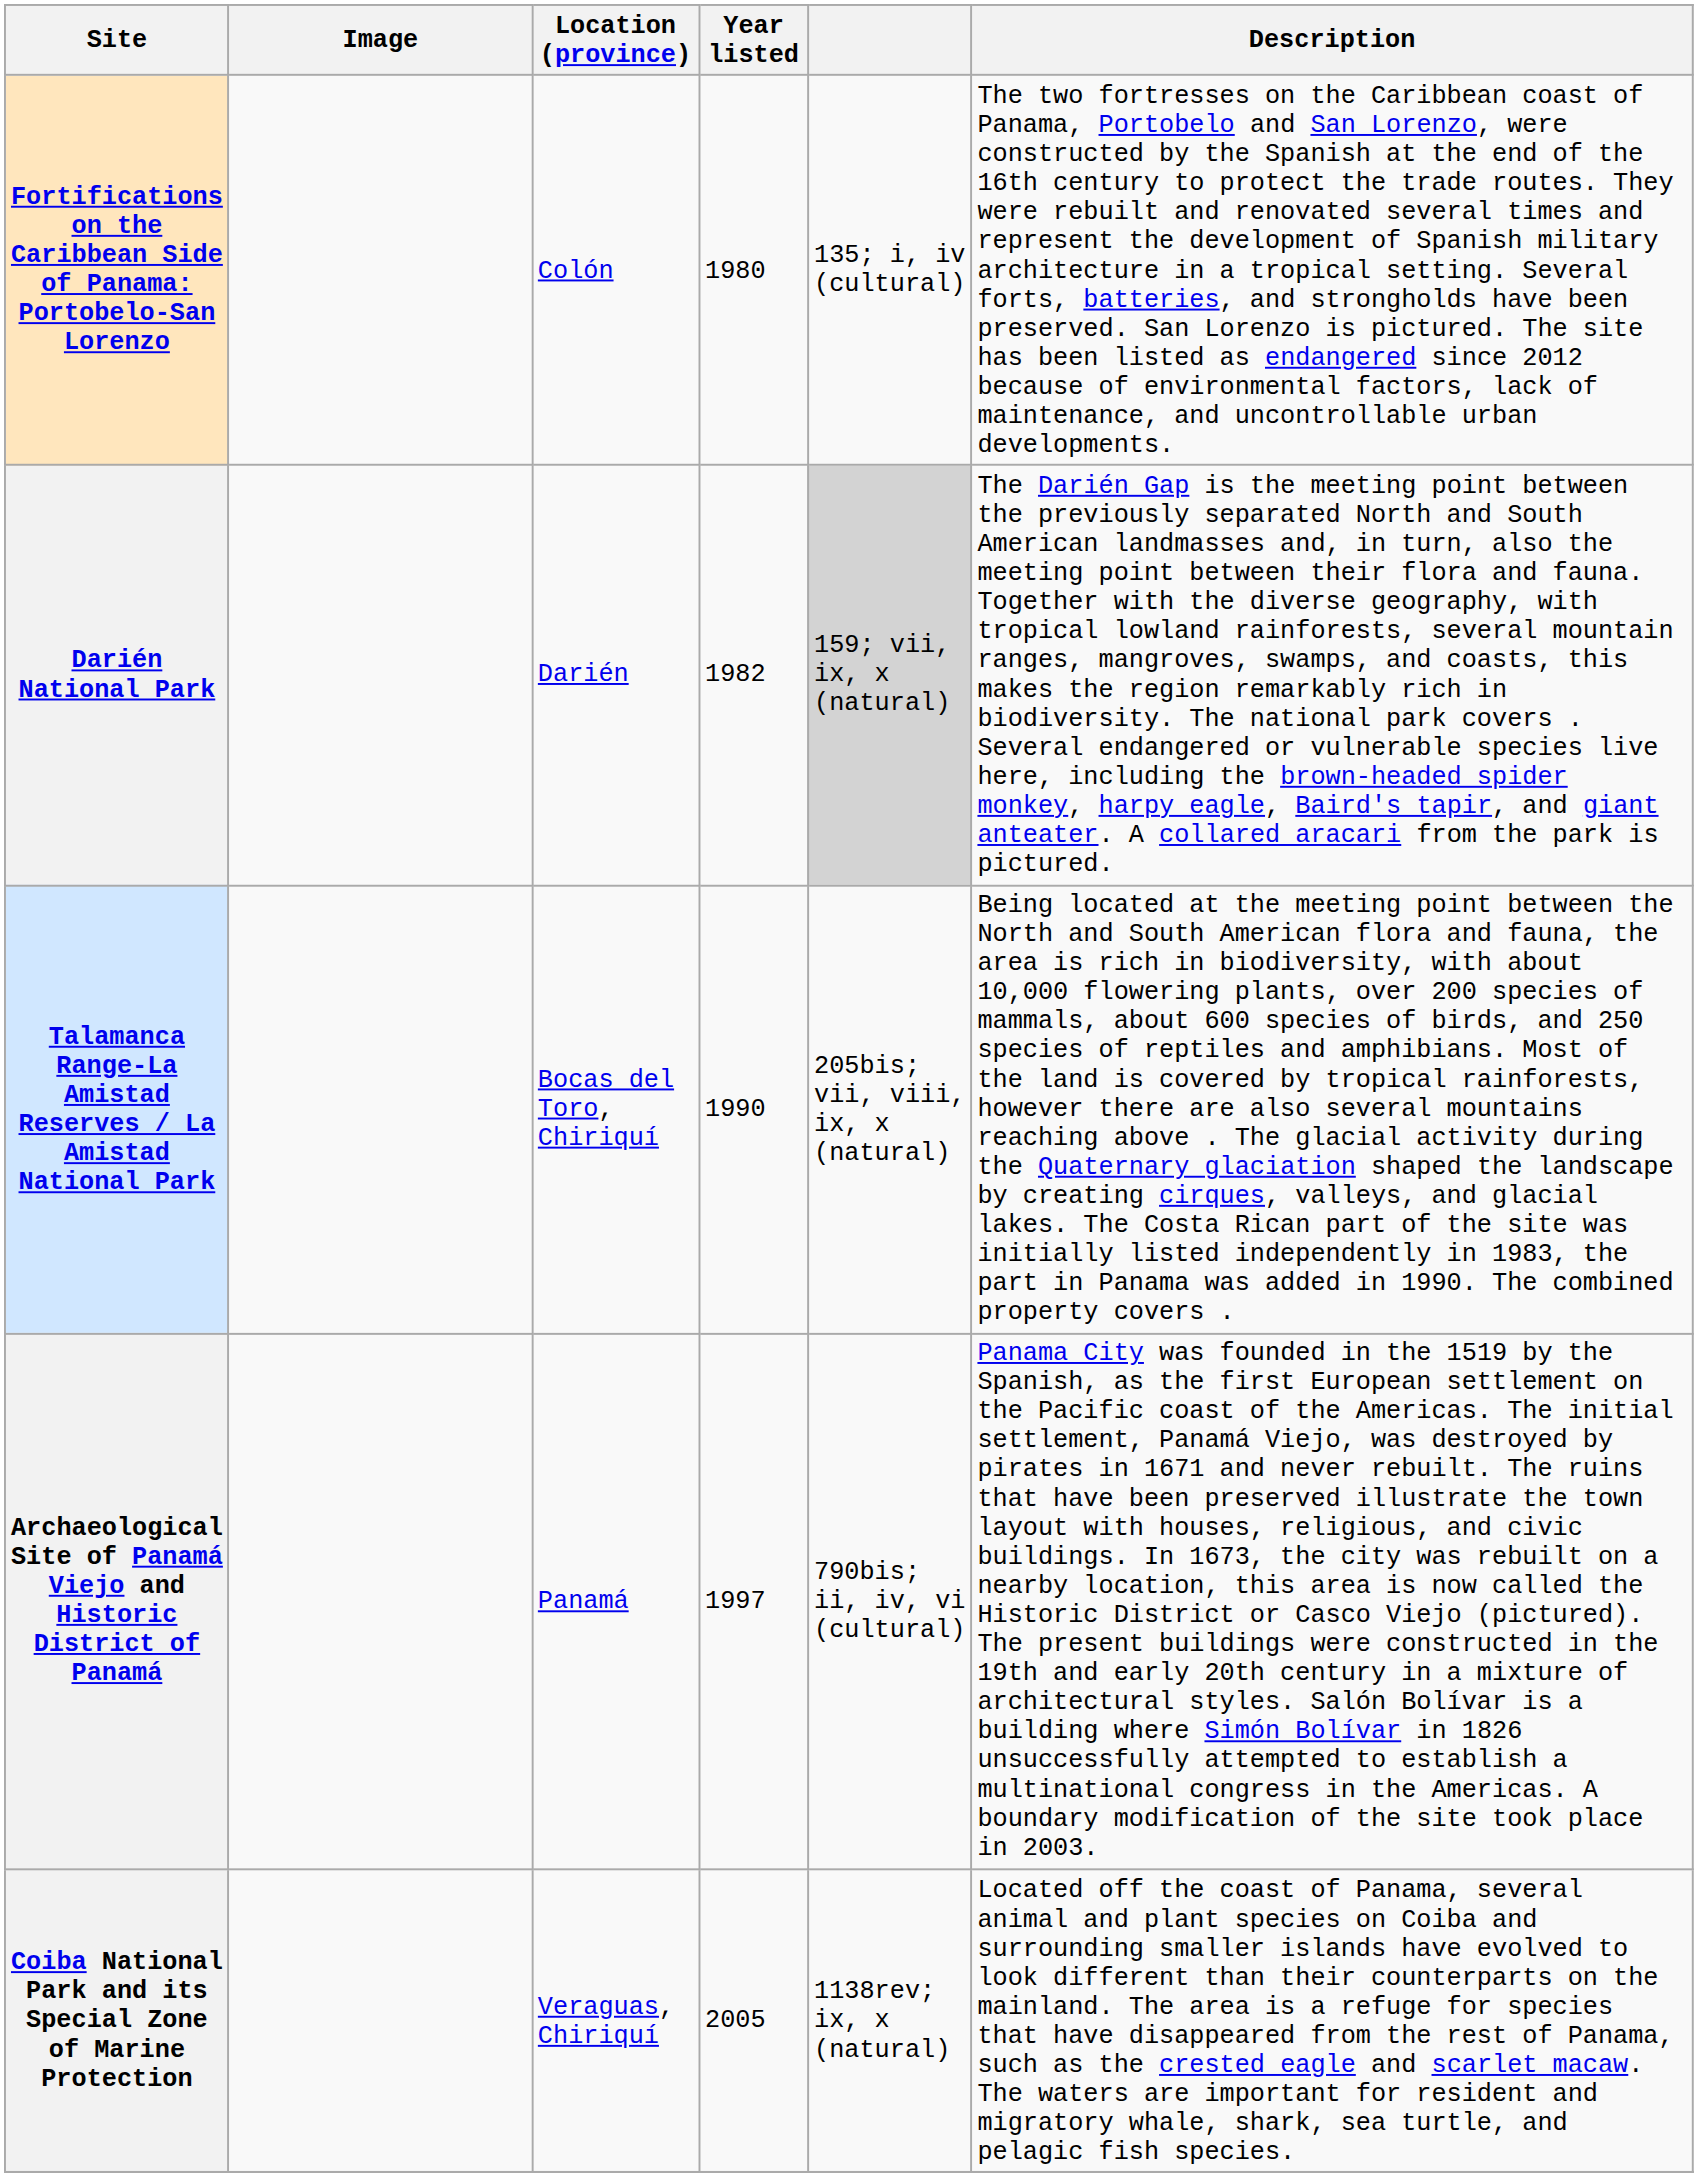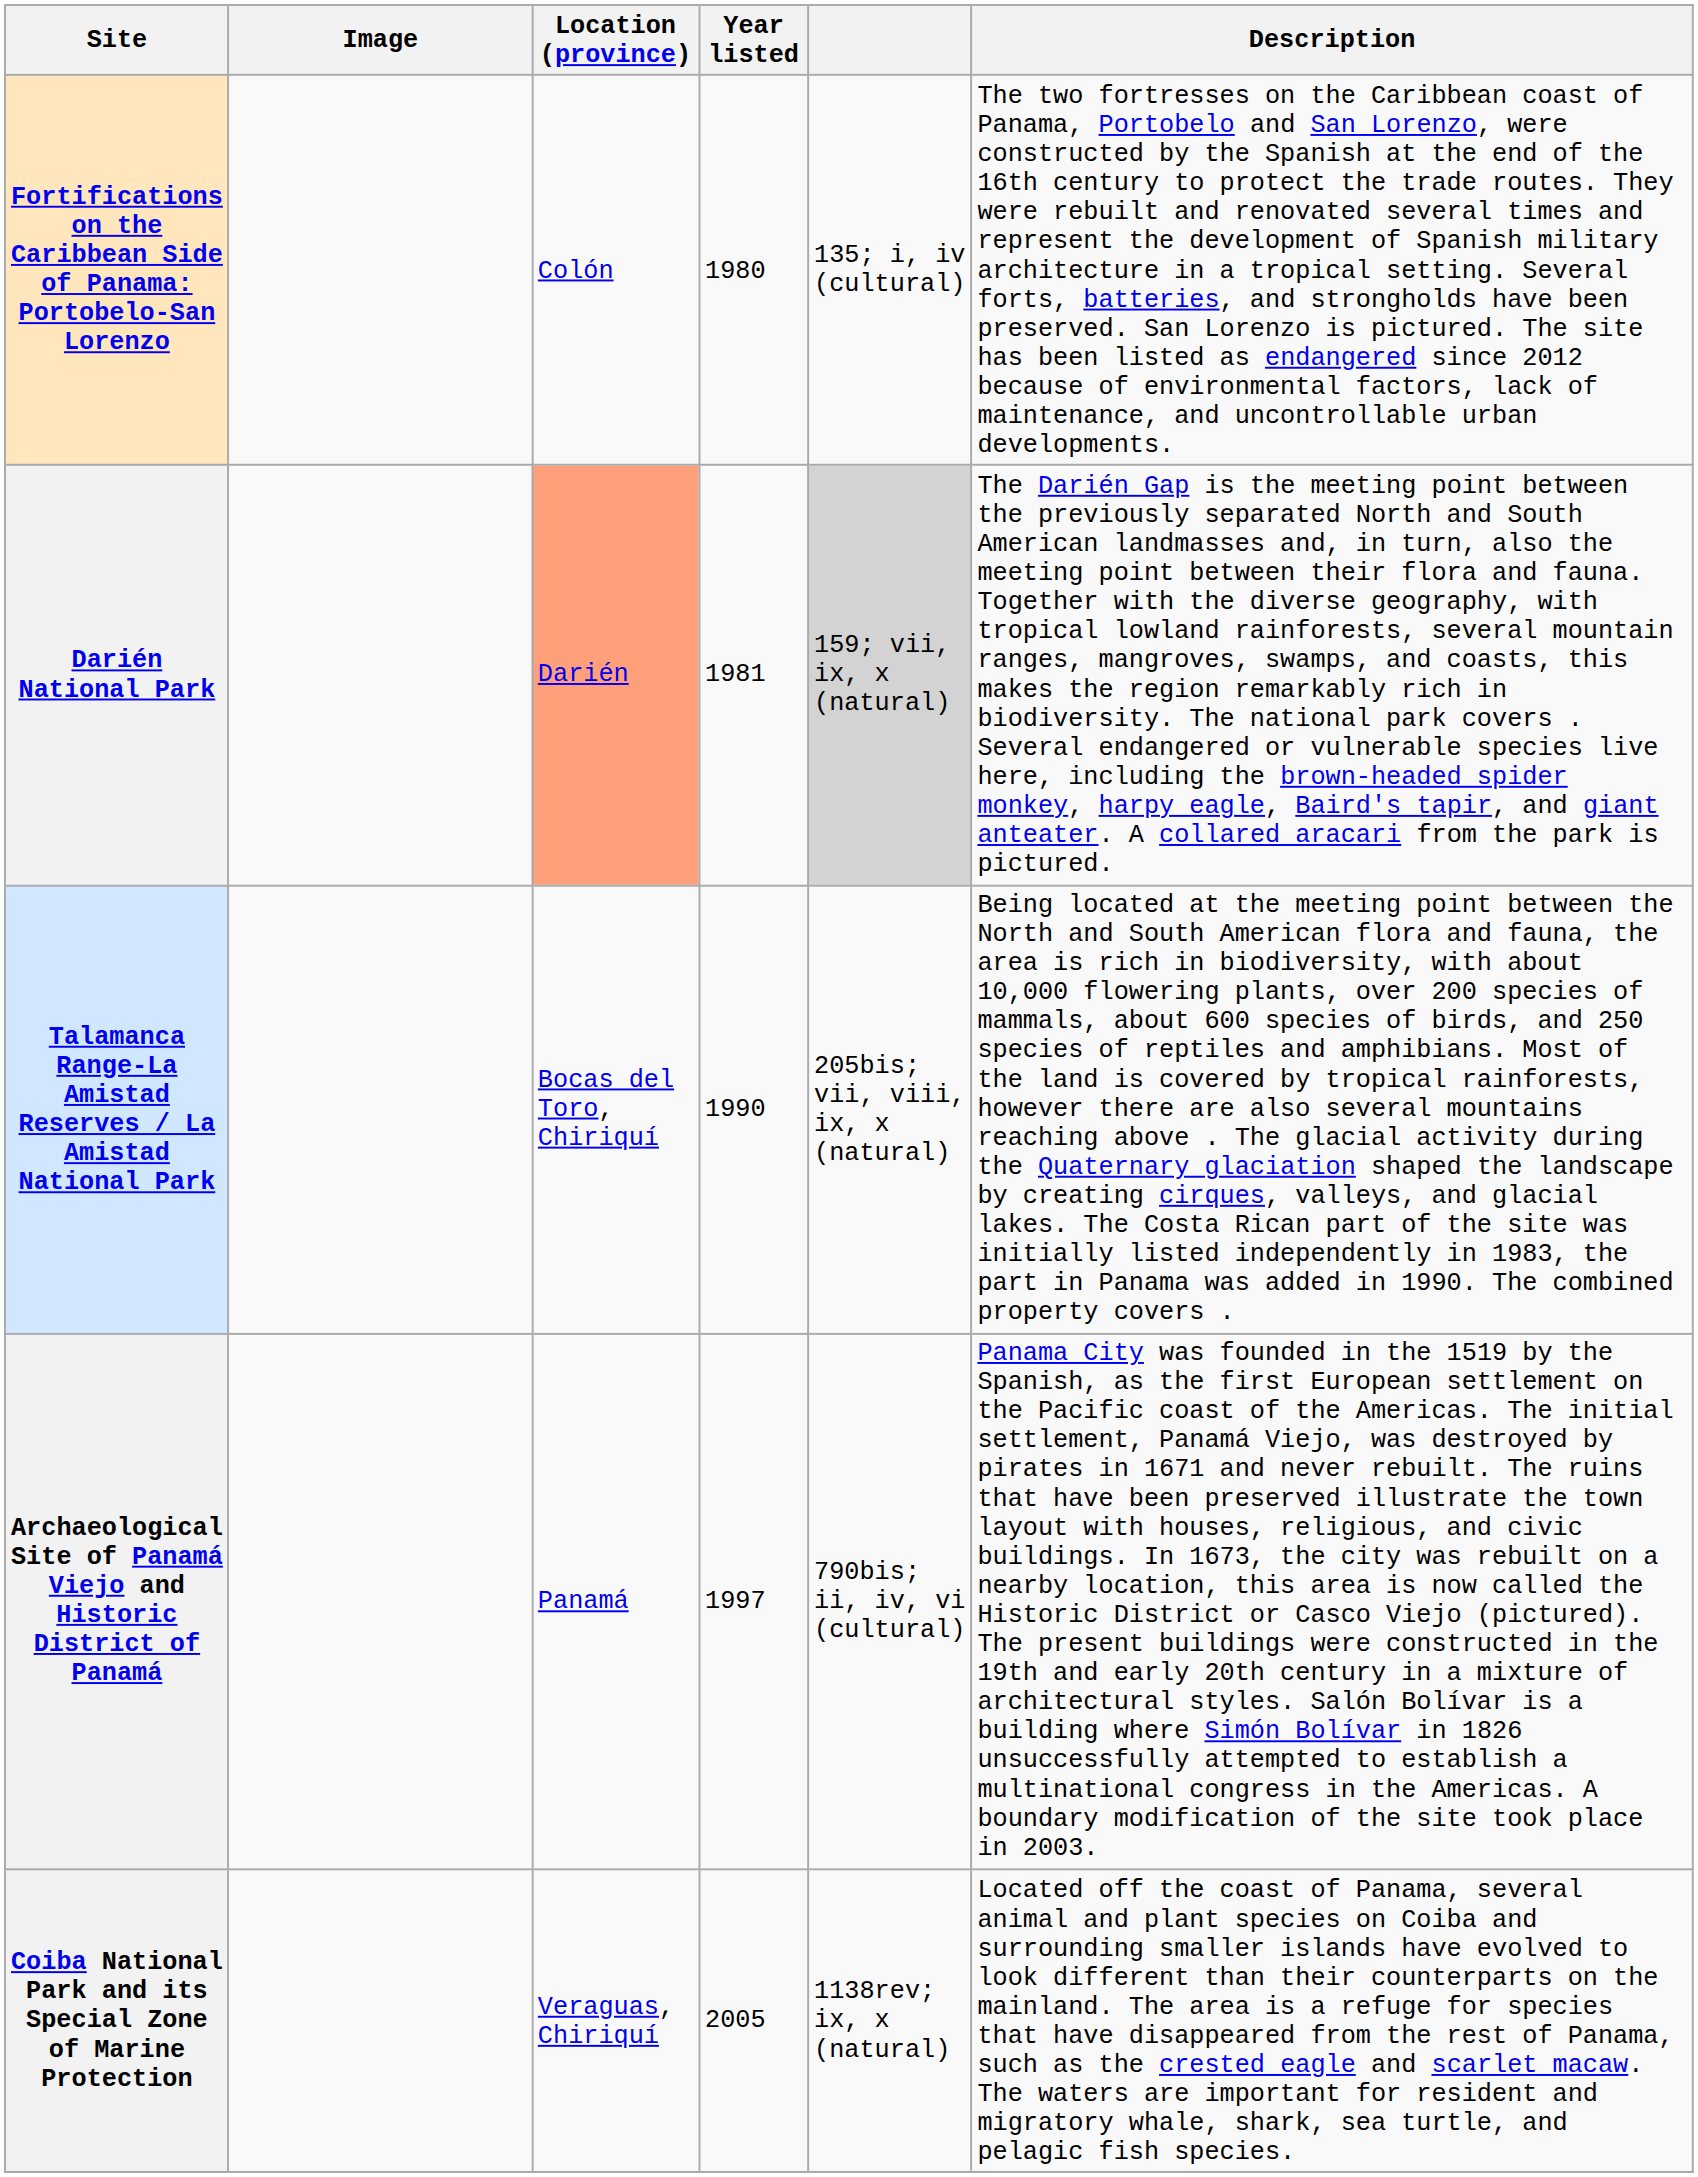Darién National Park | Location (province): no background -> lightsalmon background
Darién National Park | Year listed: 1982 -> 1981
